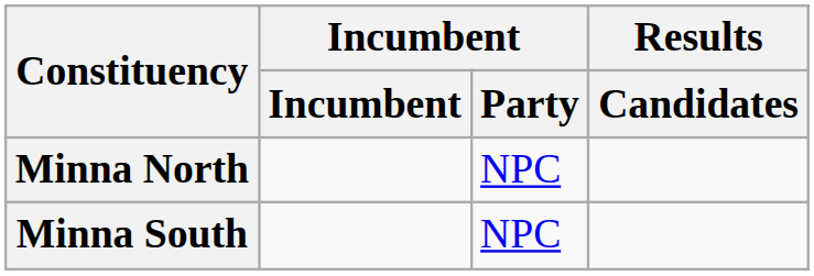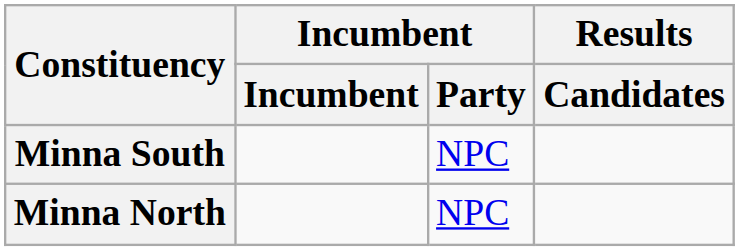rows swapped: Minna North <-> Minna South
